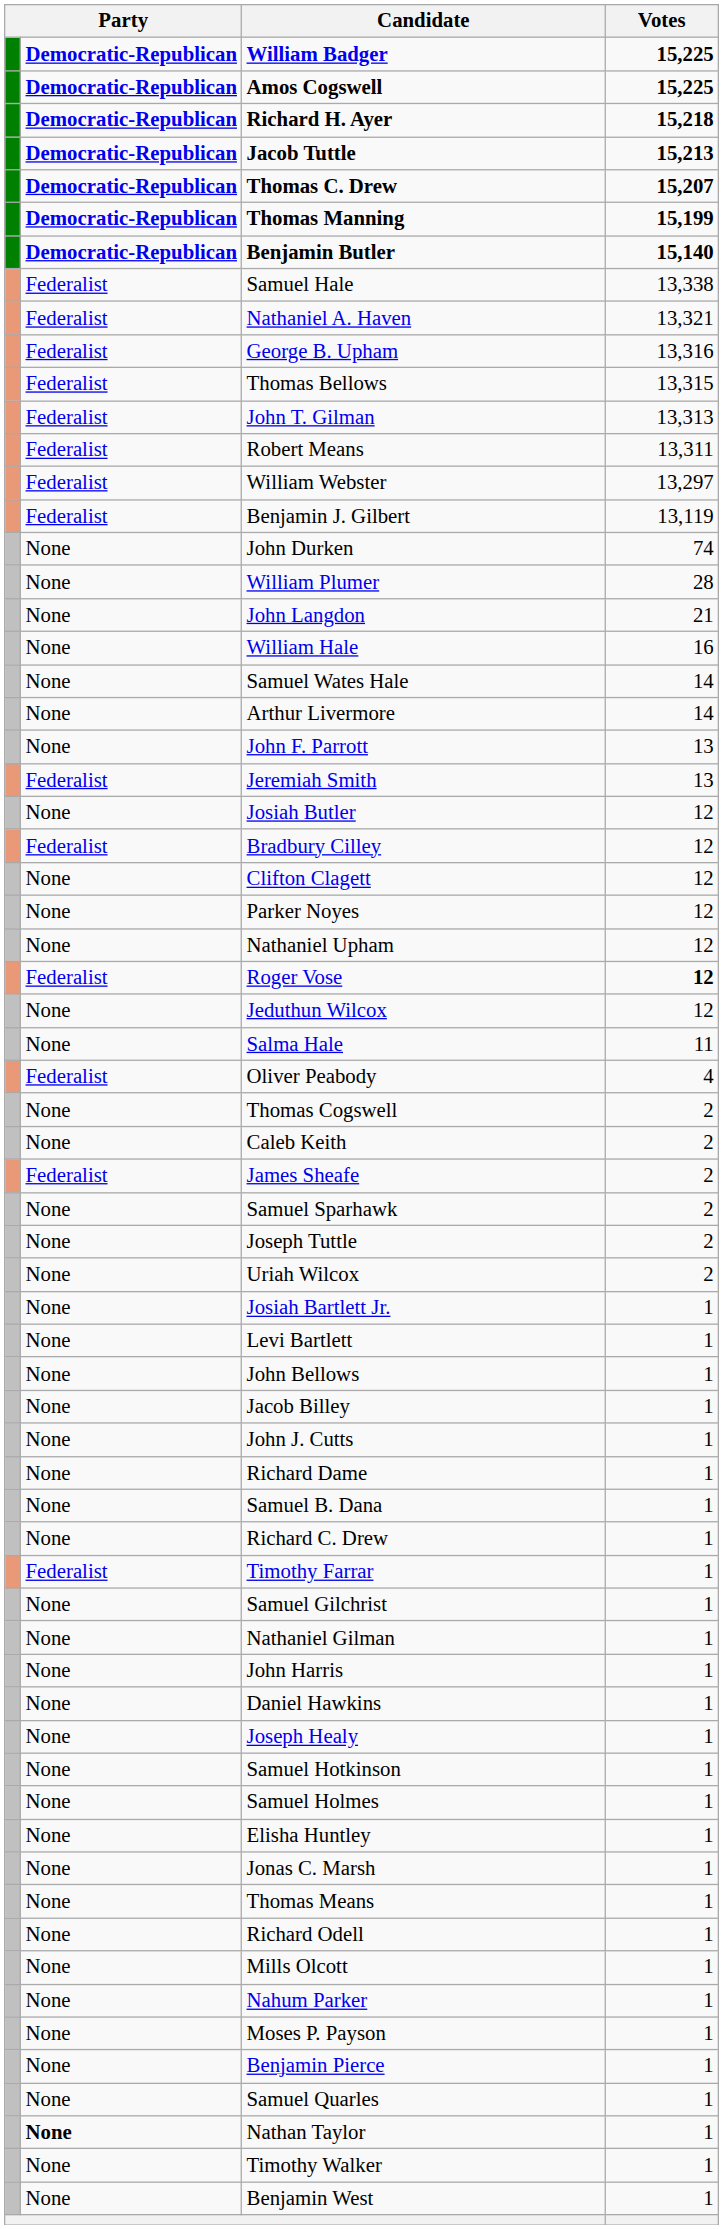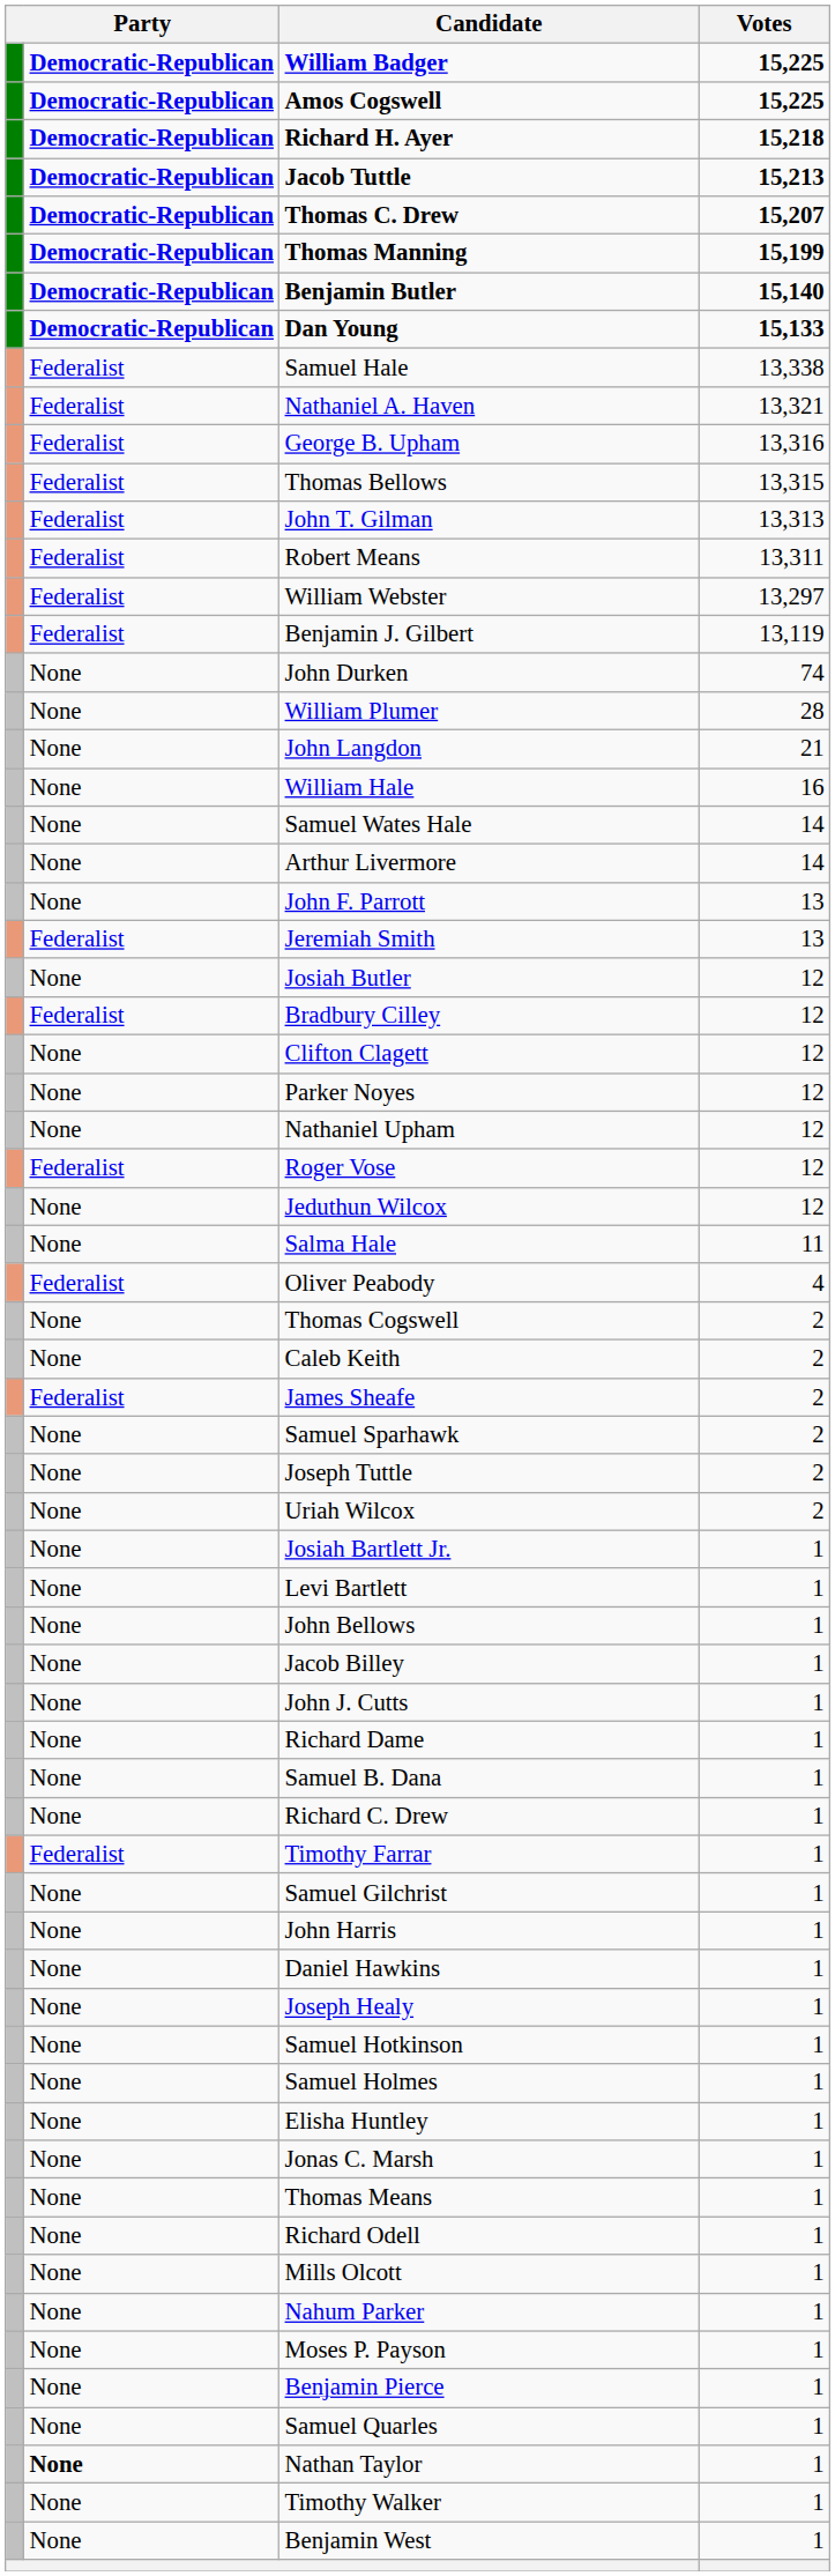+ row: Democratic-Republican | Dan Young | 15,133
Roger Vose | Votes: bold -> normal
- row: None | Nathaniel Gilman | 1
